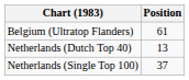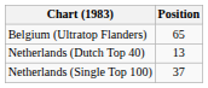Belgium (Ultratop Flanders) | Position: 61 -> 65
